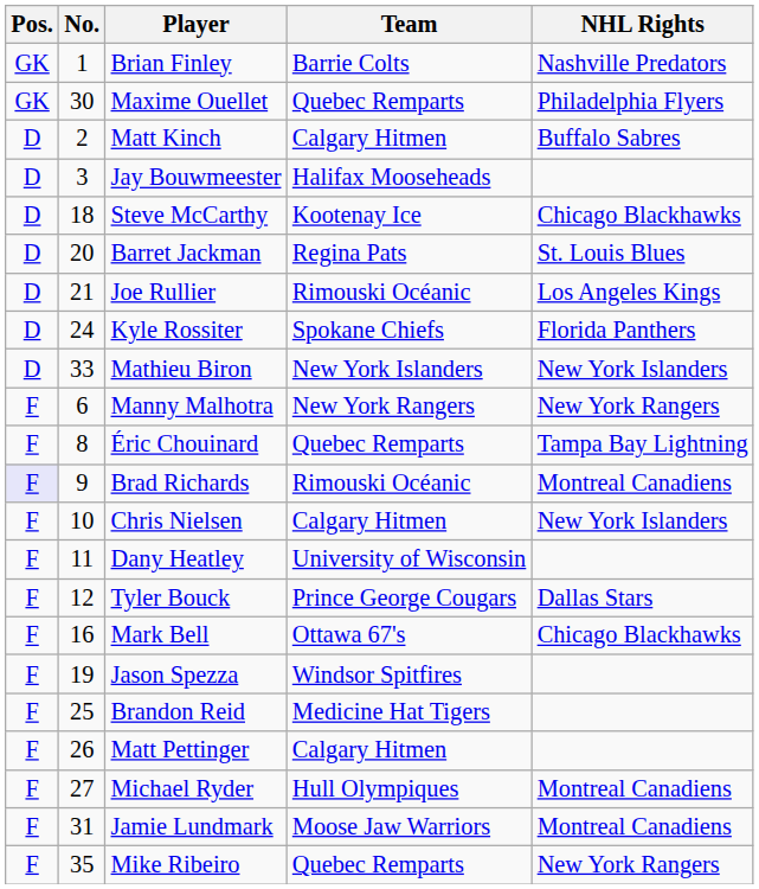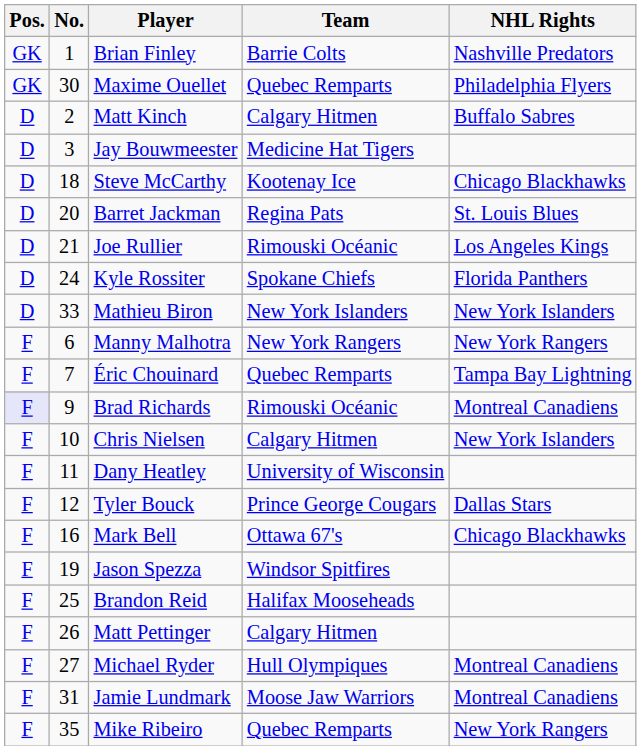Jay Bouwmeester | Team: Halifax Mooseheads -> Medicine Hat Tigers
Éric Chouinard | No.: 8 -> 7
Brandon Reid | Team: Medicine Hat Tigers -> Halifax Mooseheads
